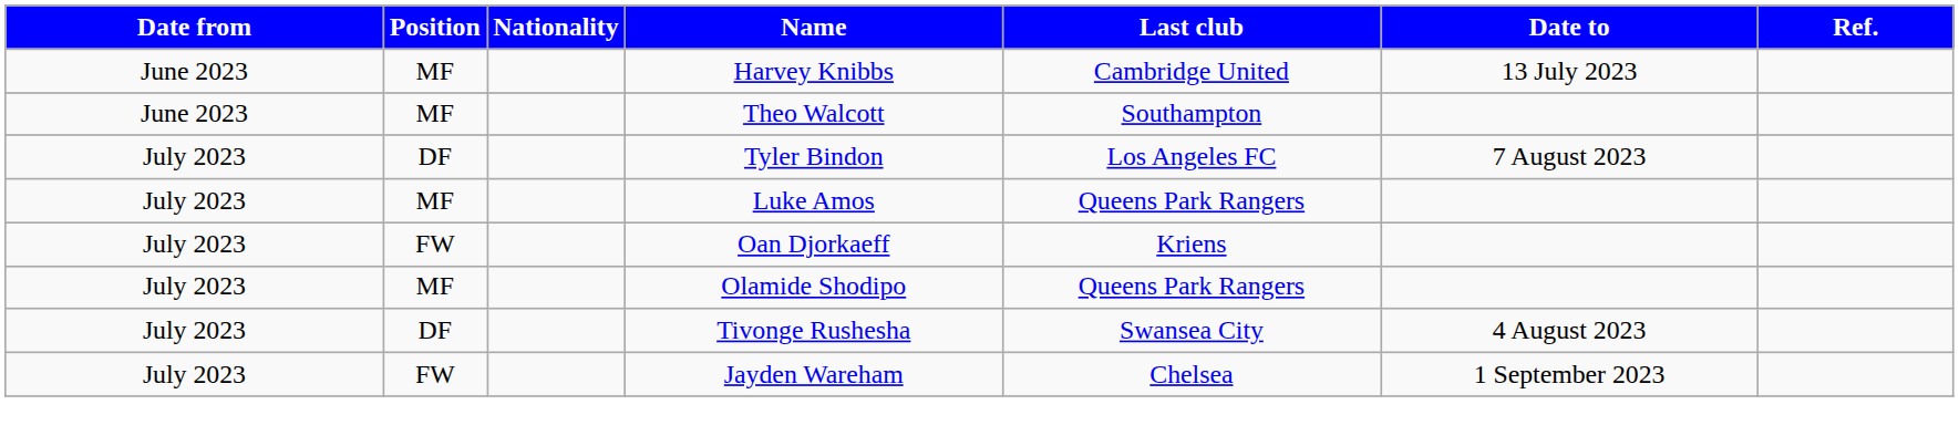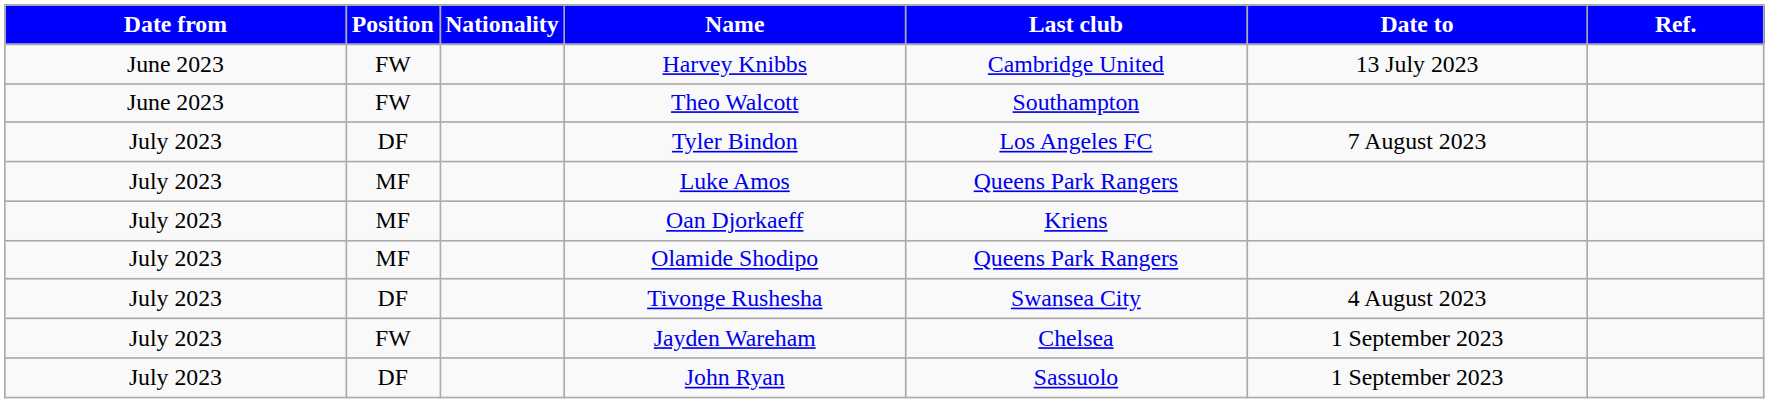Harvey Knibbs | Position: MF -> FW
Theo Walcott | Position: MF -> FW
Oan Djorkaeff | Position: FW -> MF
+ row: July 2023 | DF | John Ryan | Sassuolo | 1 September 2023
